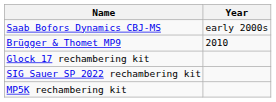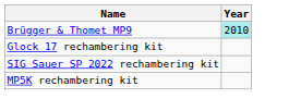- row: Saab Bofors Dynamics CBJ-MS | early 2000s
Brügger & Thomet MP9 | Year: no background -> paleturquoise background
